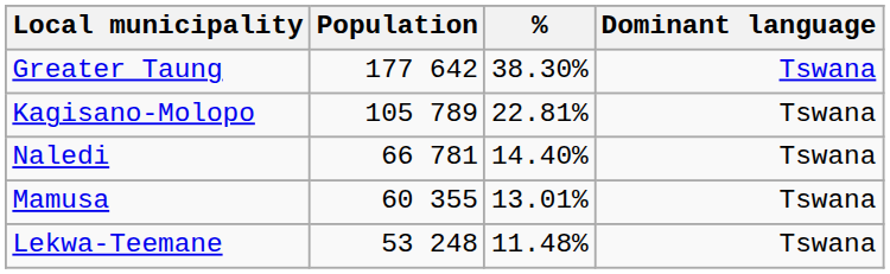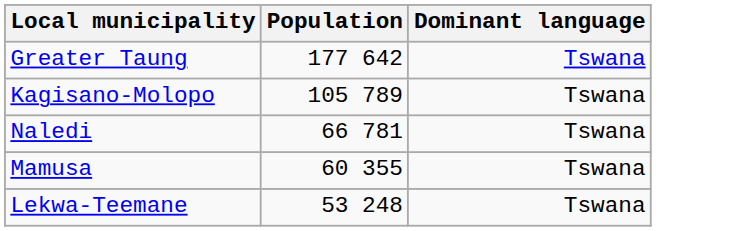- column: % | 38.30% | 22.81% | 14.40% | 13.01% | 11.48%
